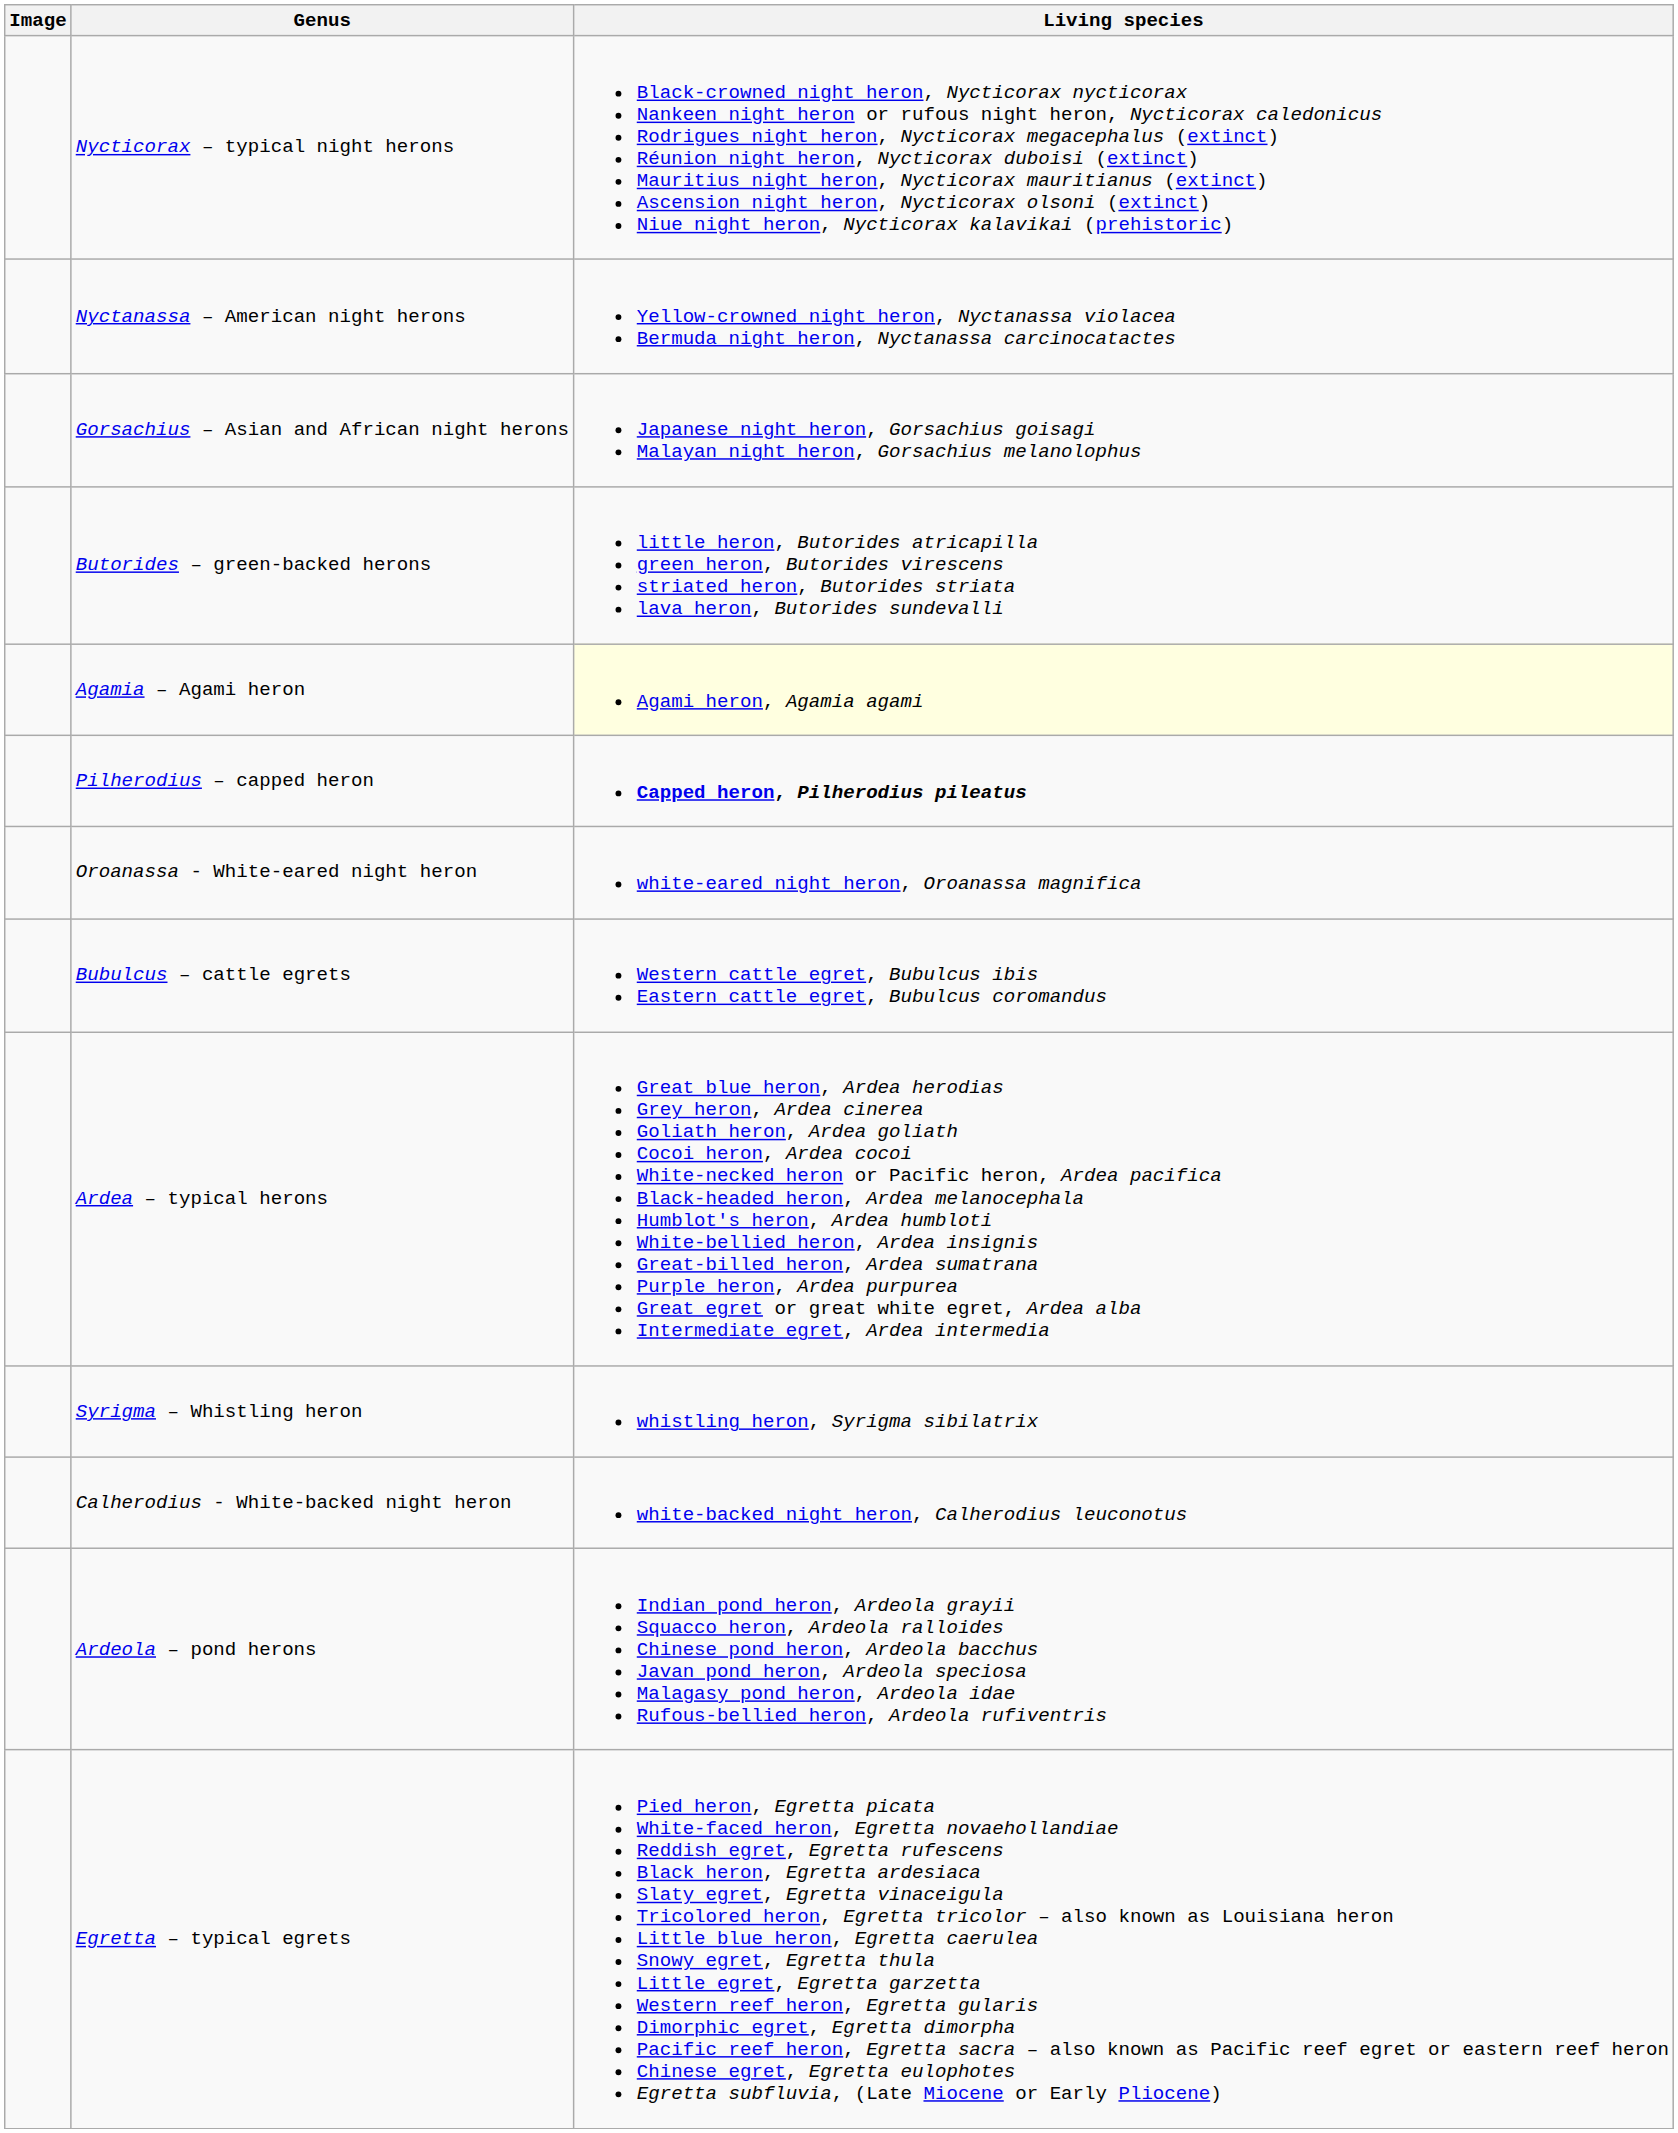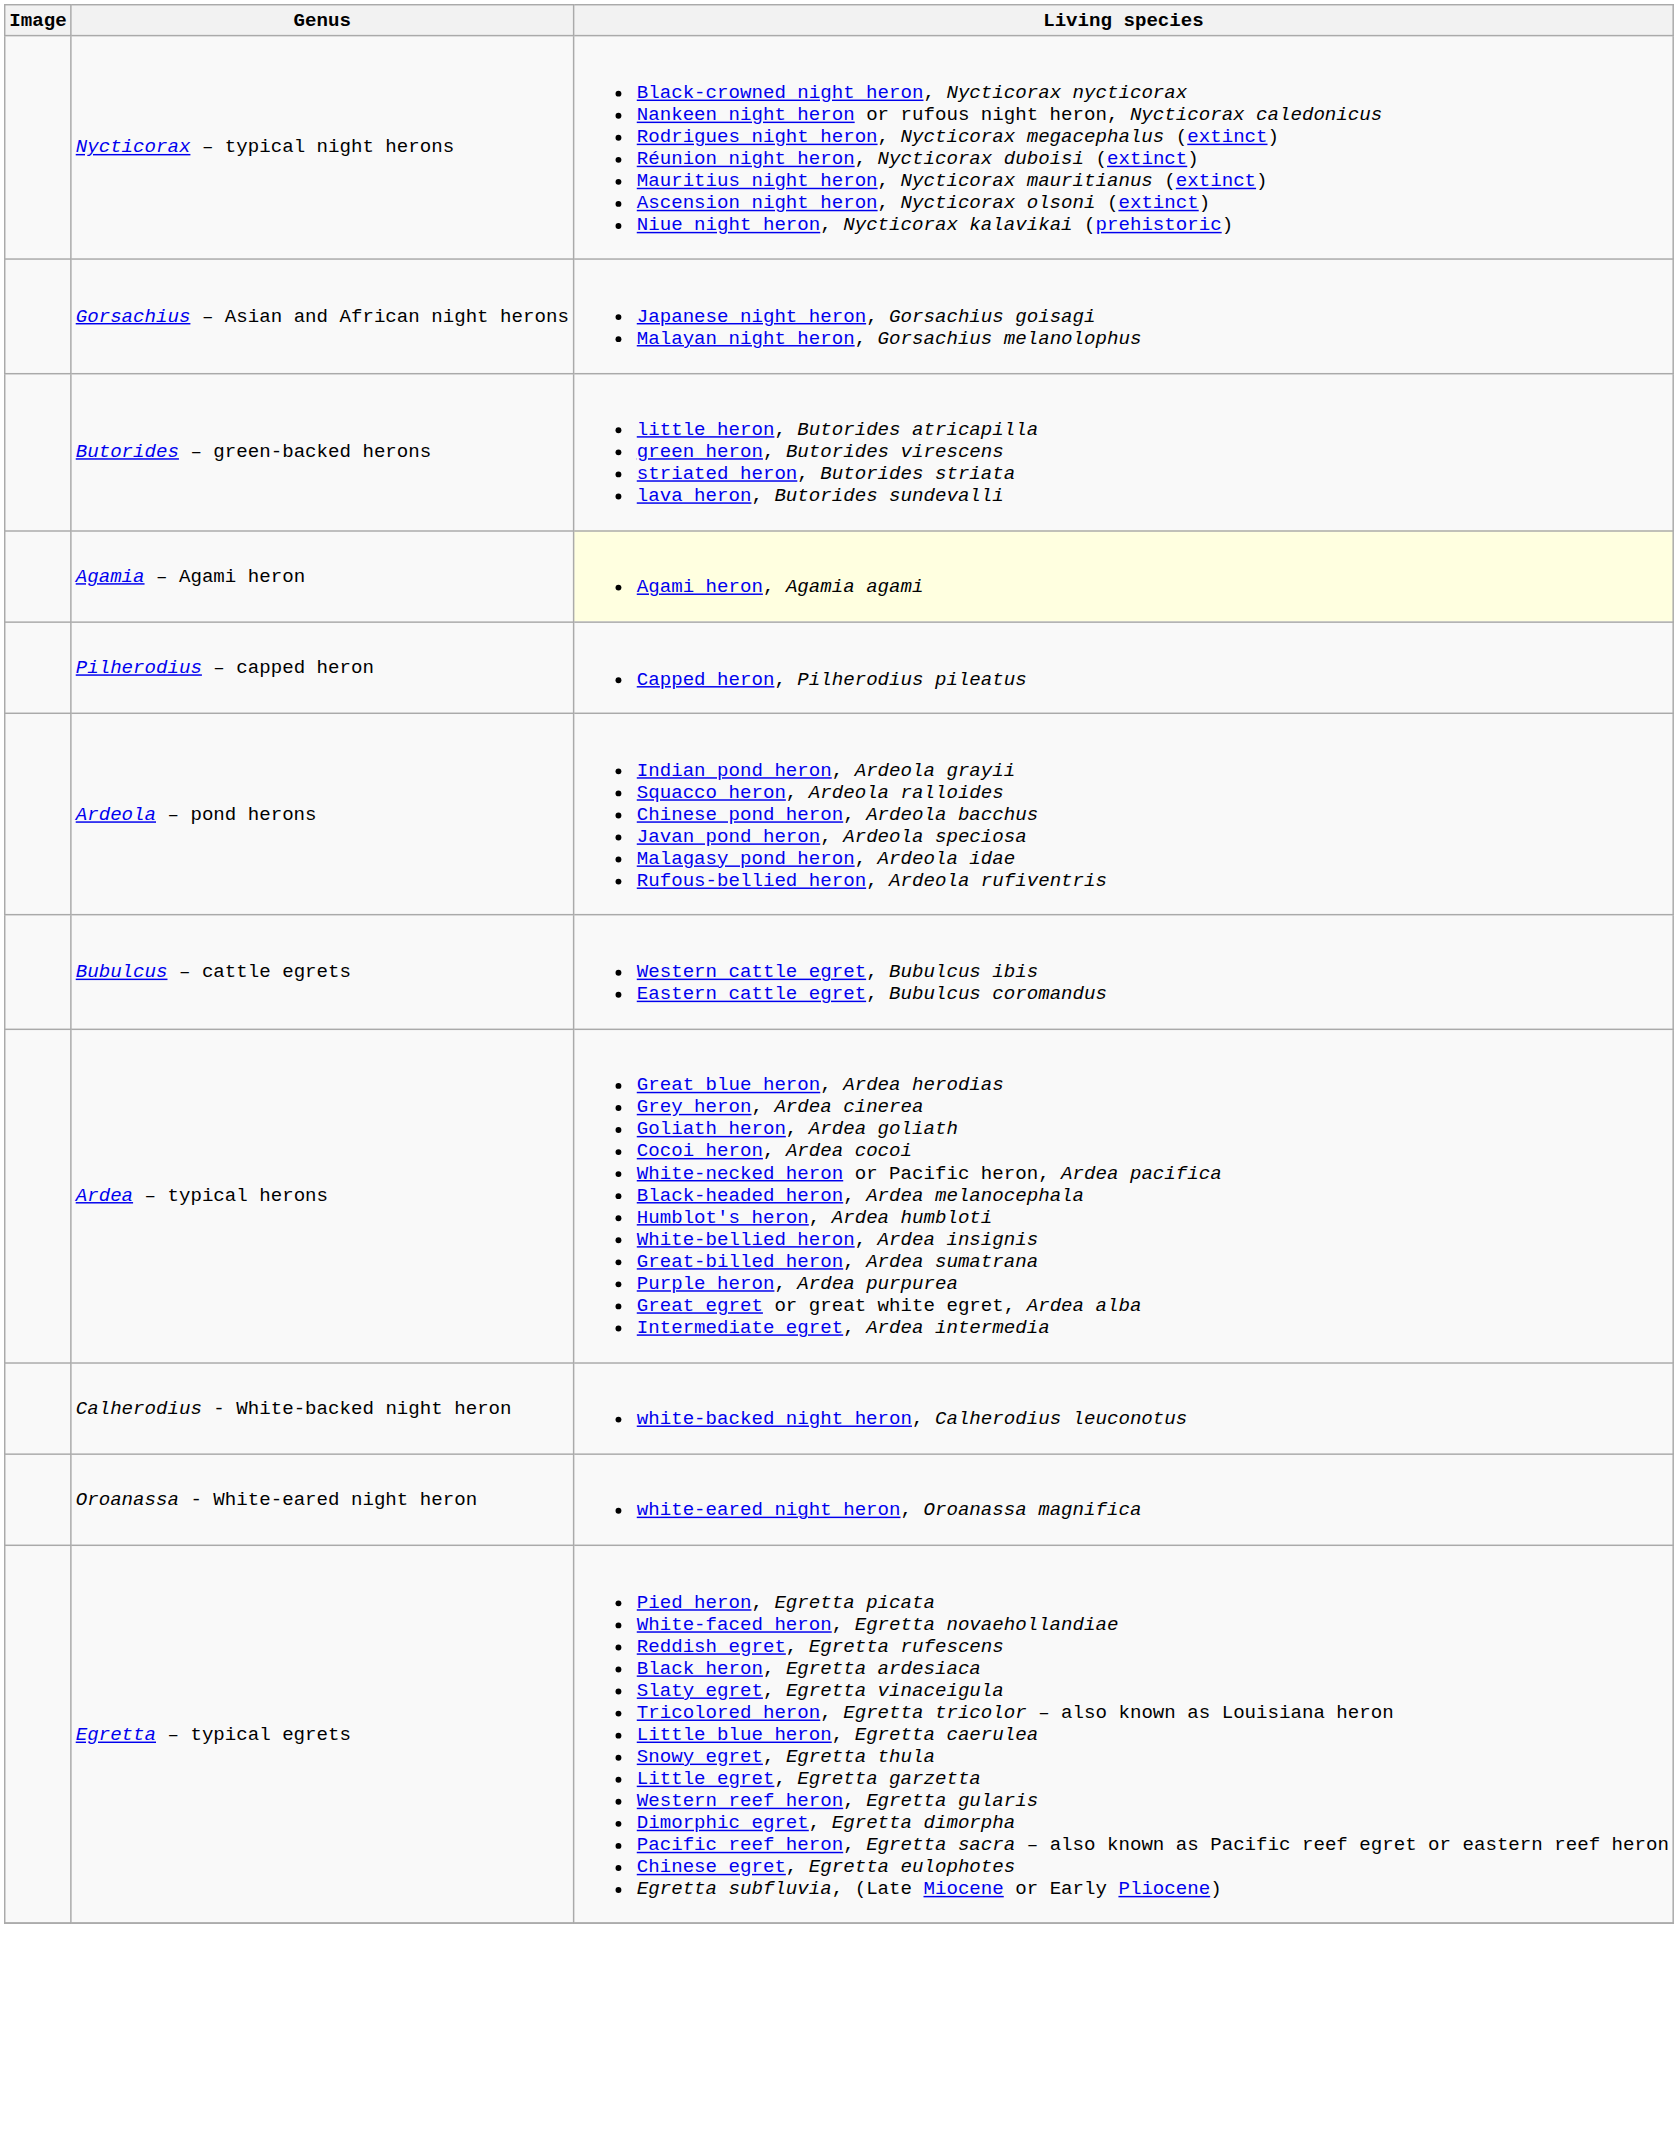- row: Nyctanassa – American night herons | Yellow-crowned night heron, Nyctanassa violacea Bermuda night heron, Nyctanassa carcinocatactes
Pilherodius – capped heron | Living species: bold -> normal
rows swapped: Ardeola – pond herons <-> Oroanassa - White-eared night heron
- row: Syrigma – Whistling heron | whistling heron, Syrigma sibilatrix
